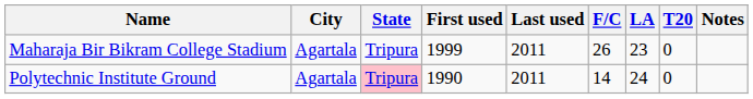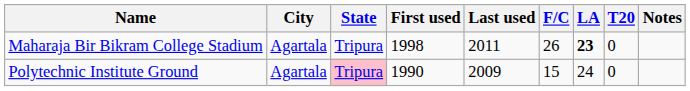Maharaja Bir Bikram College Stadium | First used: 1999 -> 1998
Maharaja Bir Bikram College Stadium | LA: normal -> bold
Polytechnic Institute Ground | Last used: 2011 -> 2009
Polytechnic Institute Ground | F/C: 14 -> 15
